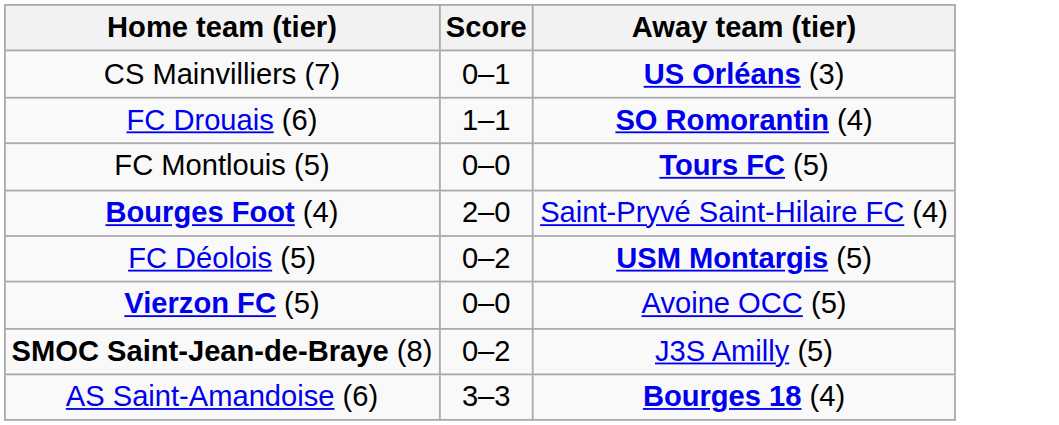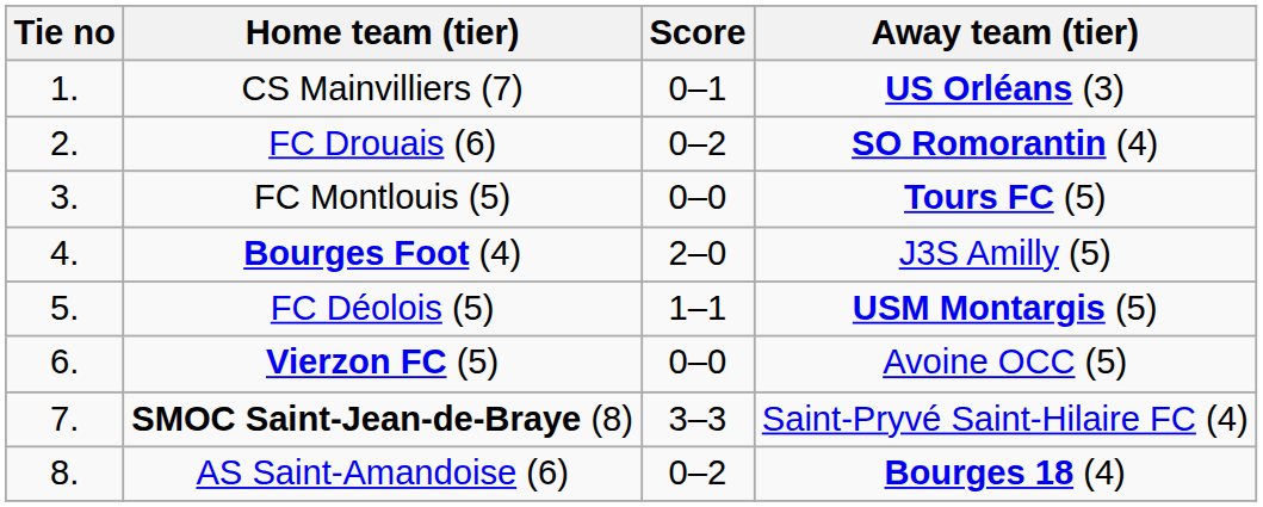+ column: Tie no | 1. | 2. | 3. | 4. | 5. | 6. | 7. | 8.
FC Drouais (6) | Score: 1–1 -> 0–2
Bourges Foot (4) | Away team (tier): Saint-Pryvé Saint-Hilaire FC (4) -> J3S Amilly (5)
FC Déolois (5) | Score: 0–2 -> 1–1
SMOC Saint-Jean-de-Braye (8) | Score: 0–2 -> 3–3
SMOC Saint-Jean-de-Braye (8) | Away team (tier): J3S Amilly (5) -> Saint-Pryvé Saint-Hilaire FC (4)
AS Saint-Amandoise (6) | Score: 3–3 -> 0–2
